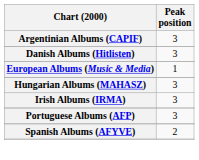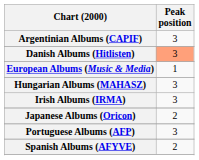Danish Albums (Hitlisten) | Peak position: no background -> lightsalmon background
+ row: Japanese Albums (Oricon) | 2
